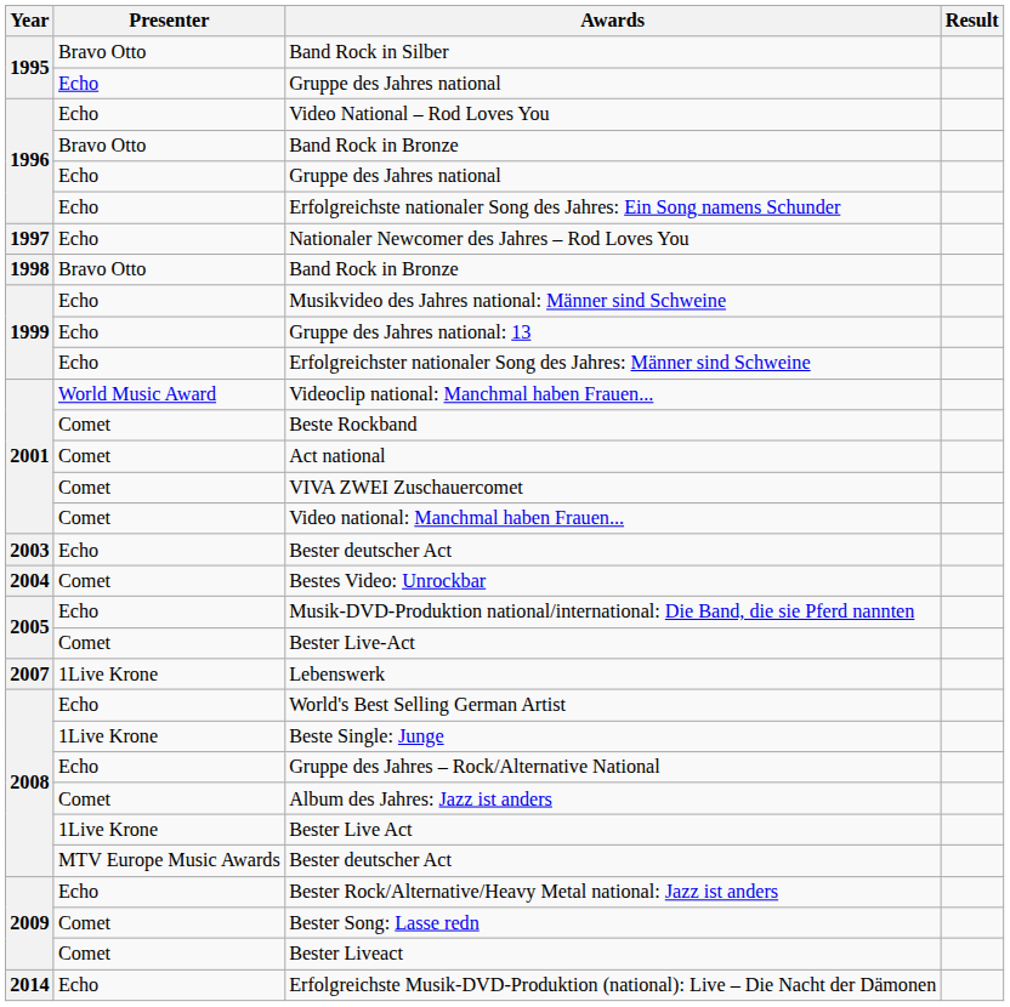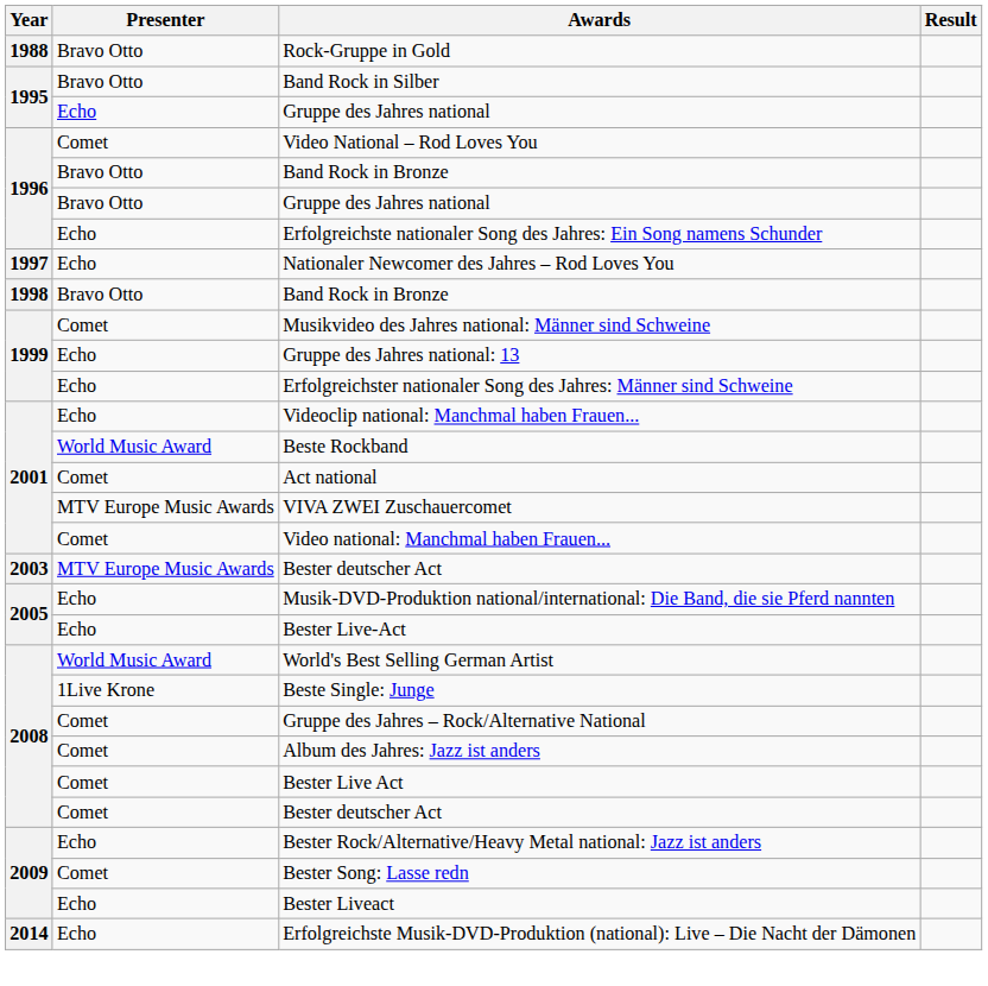+ row: 1988 | Bravo Otto | Rock-Gruppe in Gold
Video National – Rod Loves You | Presenter: Echo -> Comet
1996 / Gruppe des Jahres national | Presenter: Echo -> Bravo Otto
Musikvideo des Jahres national: Männer sind Schweine | Presenter: Echo -> Comet
Videoclip national: Manchmal haben Frauen... | Presenter: World Music Award -> Echo
Beste Rockband | Presenter: Comet -> World Music Award
VIVA ZWEI Zuschauercomet | Presenter: Comet -> MTV Europe Music Awards
2003 / Bester deutscher Act | Presenter: Echo -> MTV Europe Music Awards
- row: 2004 | Comet | Bestes Video: Unrockbar
Bester Live-Act | Presenter: Comet -> Echo
- row: 2007 | 1Live Krone | Lebenswerk
World's Best Selling German Artist | Presenter: Echo -> World Music Award
Gruppe des Jahres – Rock/Alternative National | Presenter: Echo -> Comet
Bester Live Act | Presenter: 1Live Krone -> Comet
2008 / Bester deutscher Act | Presenter: MTV Europe Music Awards -> Comet
Bester Liveact | Presenter: Comet -> Echo
